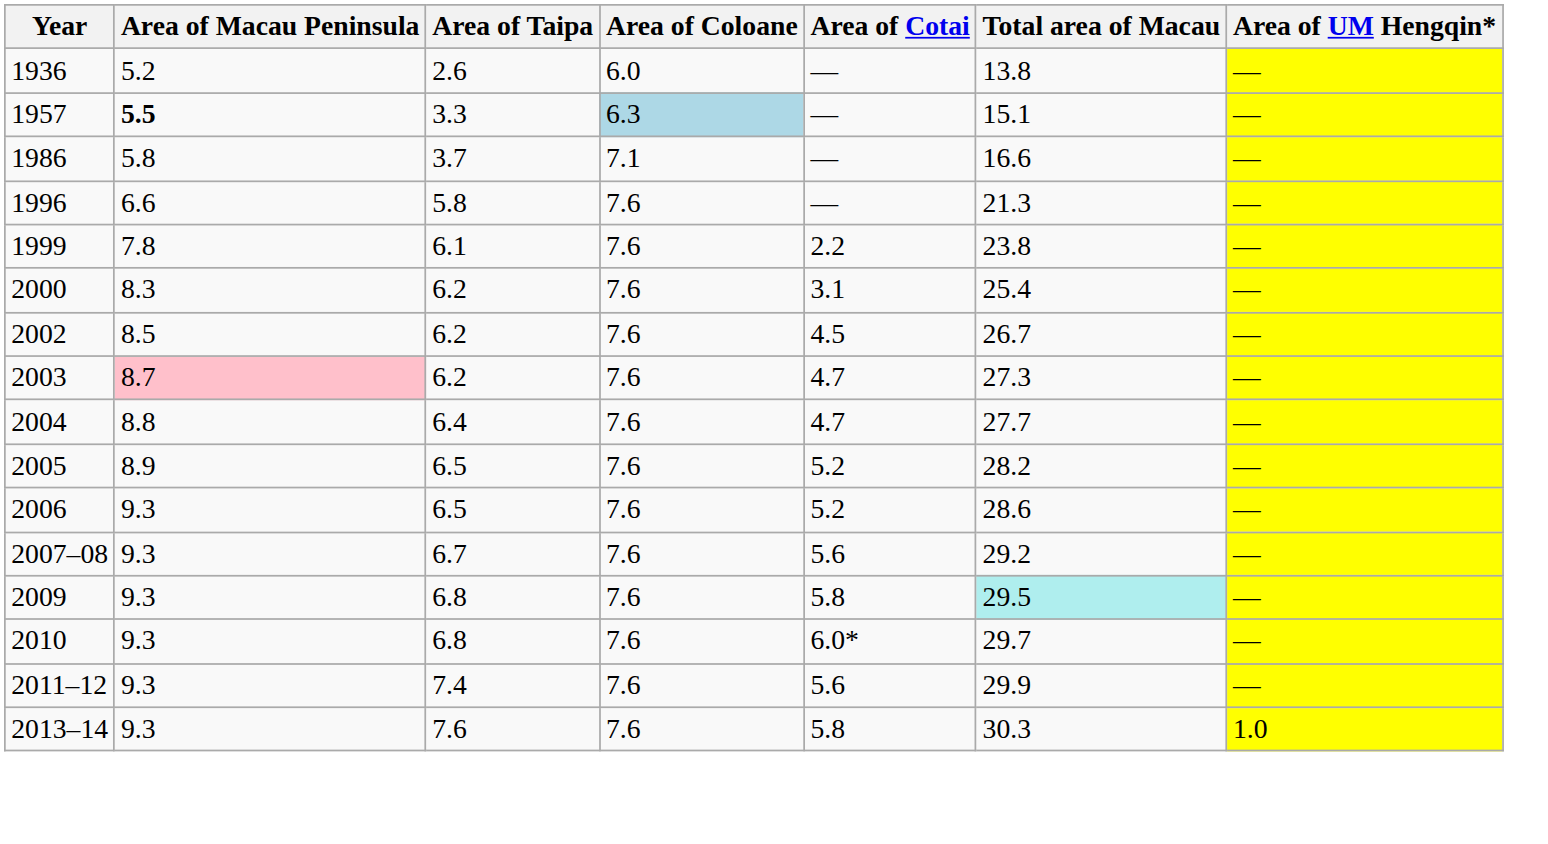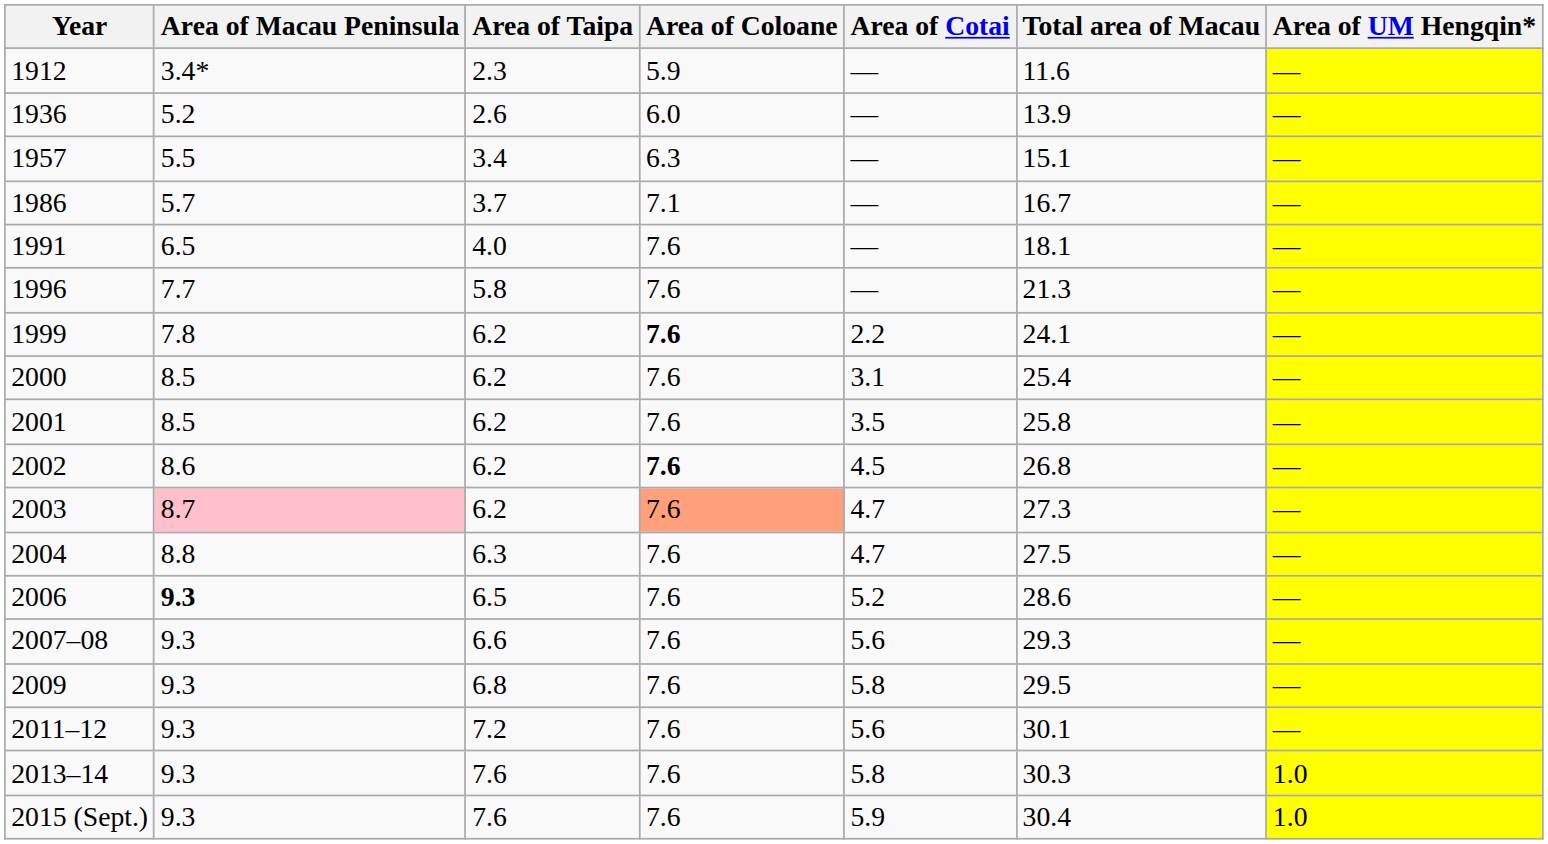+ row: 1912 | 3.4* | 2.3 | 5.9 | — | 11.6 | —
1936 | Total area of Macau: 13.8 -> 13.9
1957 | Area of Macau Peninsula: bold -> normal
1957 | Area of Taipa: 3.3 -> 3.4
1957 | Area of Coloane: lightblue background -> no background
1986 | Area of Macau Peninsula: 5.8 -> 5.7
1986 | Total area of Macau: 16.6 -> 16.7
+ row: 1991 | 6.5 | 4.0 | 7.6 | — | 18.1 | —
1996 | Area of Macau Peninsula: 6.6 -> 7.7
1999 | Area of Taipa: 6.1 -> 6.2
1999 | Area of Coloane: normal -> bold
1999 | Total area of Macau: 23.8 -> 24.1
2000 | Area of Macau Peninsula: 8.3 -> 8.5
+ row: 2001 | 8.5 | 6.2 | 7.6 | 3.5 | 25.8 | —
2002 | Area of Macau Peninsula: 8.5 -> 8.6
2002 | Area of Coloane: normal -> bold
2002 | Total area of Macau: 26.7 -> 26.8
2003 | Area of Coloane: no background -> lightsalmon background
2004 | Area of Taipa: 6.4 -> 6.3
2004 | Total area of Macau: 27.7 -> 27.5
- row: 2005 | 8.9 | 6.5 | 7.6 | 5.2 | 28.2 | —
2006 | Area of Macau Peninsula: normal -> bold
2007–08 | Area of Taipa: 6.7 -> 6.6
2007–08 | Total area of Macau: 29.2 -> 29.3
2009 | Total area of Macau: paleturquoise background -> no background
- row: 2010 | 9.3 | 6.8 | 7.6 | 6.0* | 29.7 | —
2011–12 | Area of Taipa: 7.4 -> 7.2
2011–12 | Total area of Macau: 29.9 -> 30.1
+ row: 2015 (Sept.) | 9.3 | 7.6 | 7.6 | 5.9 | 30.4 | 1.0
